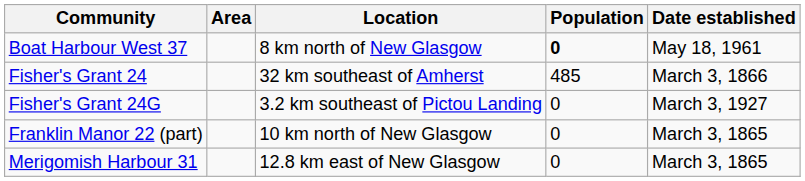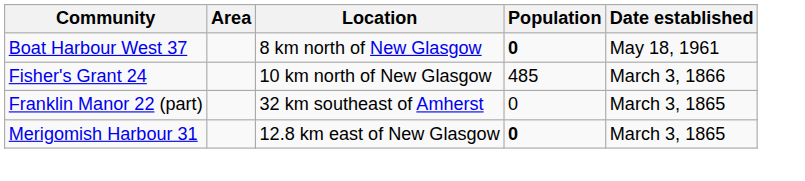Fisher's Grant 24 | Location: 32 km southeast of Amherst -> 10 km north of New Glasgow
- row: Fisher's Grant 24G | 3.2 km southeast of Pictou Landing | 0 | March 3, 1927
Franklin Manor 22 (part) | Location: 10 km north of New Glasgow -> 32 km southeast of Amherst
Merigomish Harbour 31 | Population: normal -> bold
